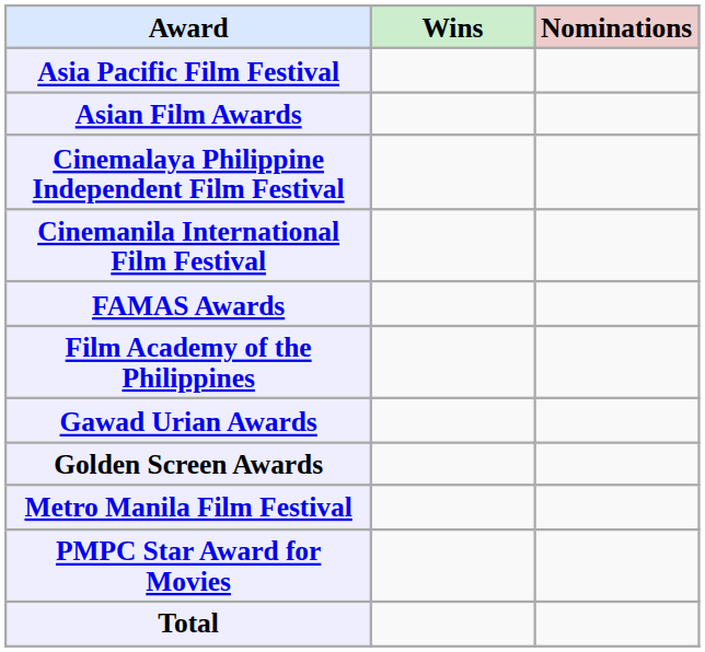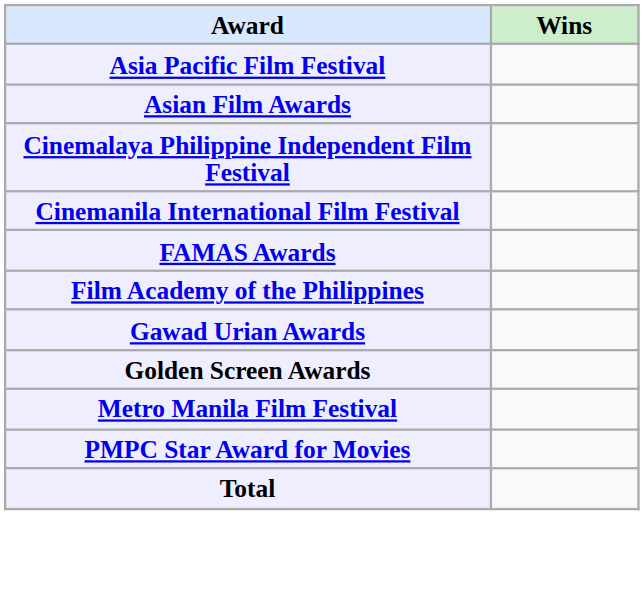- column: Nominations
